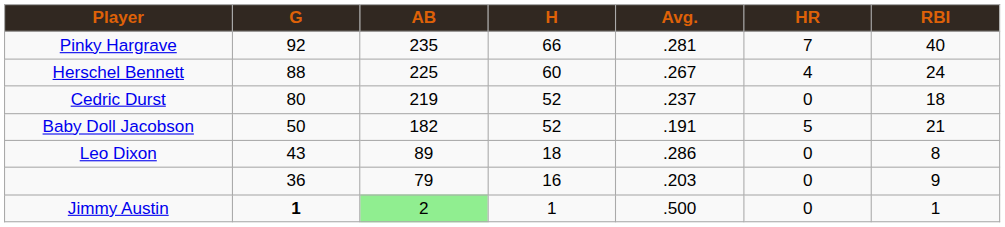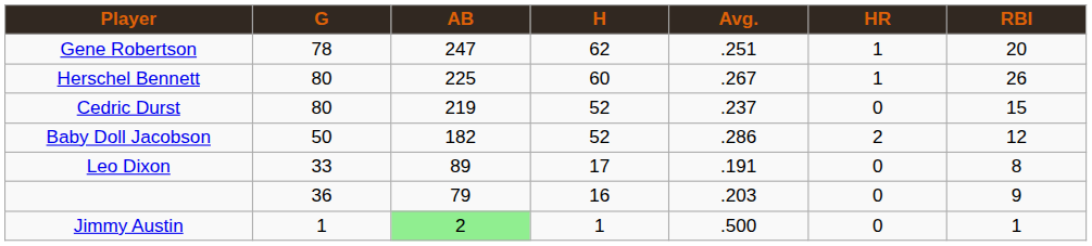+ row: Gene Robertson | 78 | 247 | 62 | .251 | 1 | 20
- row: Pinky Hargrave | 92 | 235 | 66 | .281 | 7 | 40
Herschel Bennett | G: 88 -> 80
Herschel Bennett | HR: 4 -> 1
Herschel Bennett | RBI: 24 -> 26
Cedric Durst | RBI: 18 -> 15
Baby Doll Jacobson | Avg.: .191 -> .286
Baby Doll Jacobson | HR: 5 -> 2
Baby Doll Jacobson | RBI: 21 -> 12
Leo Dixon | G: 43 -> 33
Leo Dixon | H: 18 -> 17
Leo Dixon | Avg.: .286 -> .191
Jimmy Austin | G: bold -> normal
